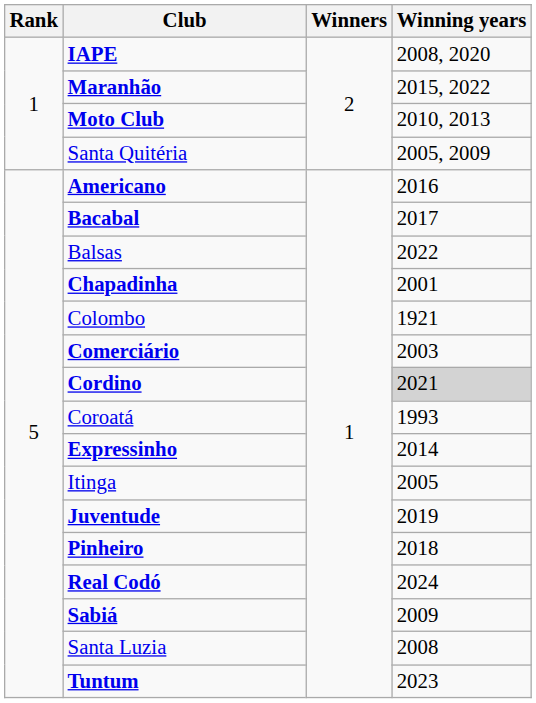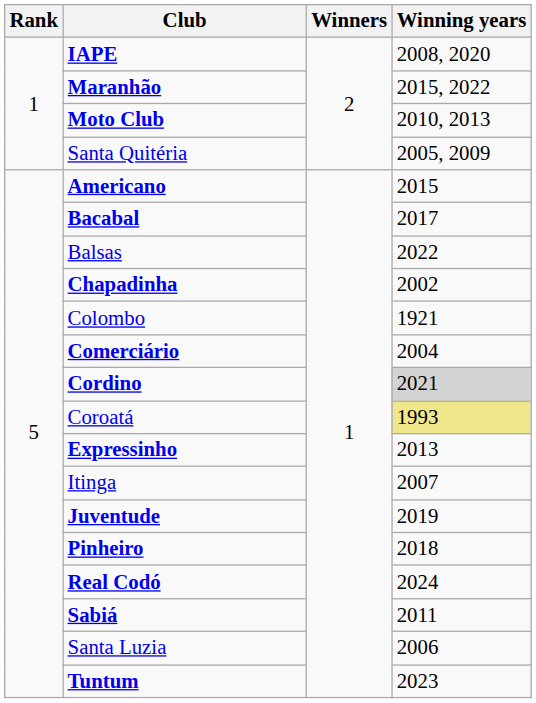Americano | Winning years: 2016 -> 2015
Chapadinha | Winning years: 2001 -> 2002
Comerciário | Winning years: 2003 -> 2004
Coroatá | Winning years: no background -> khaki background
Expressinho | Winning years: 2014 -> 2013
Itinga | Winning years: 2005 -> 2007
Sabiá | Winning years: 2009 -> 2011
Santa Luzia | Winning years: 2008 -> 2006
